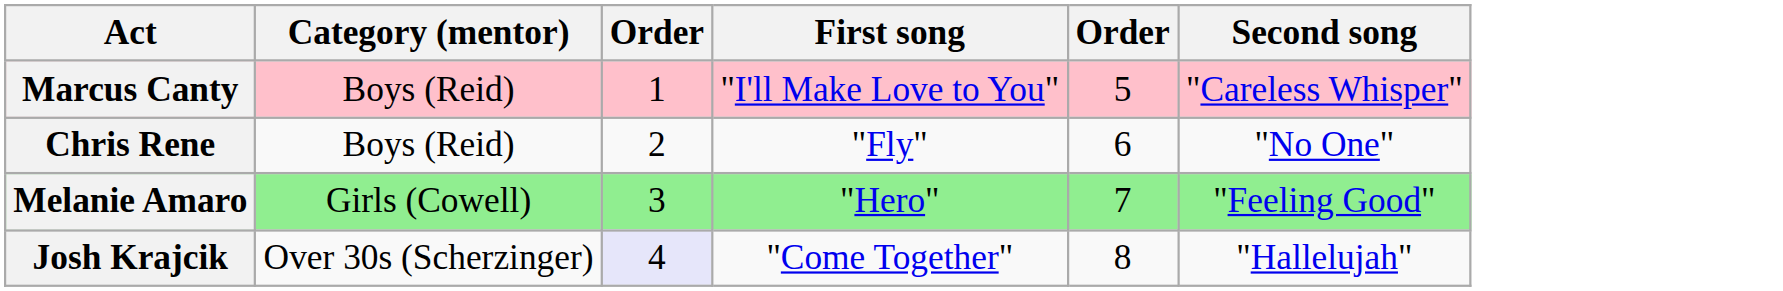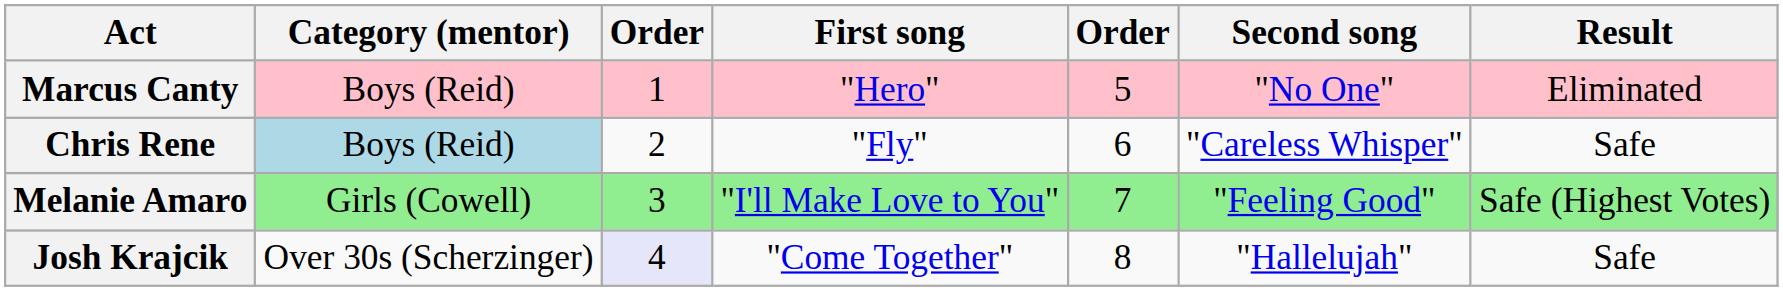+ column: Result | Eliminated | Safe | Safe (Highest Votes) | Safe
Marcus Canty | First song: "I'll Make Love to You" -> "Hero"
Marcus Canty | Second song: "Careless Whisper" -> "No One"
Chris Rene | Category (mentor): no background -> lightblue background
Chris Rene | Second song: "No One" -> "Careless Whisper"
Melanie Amaro | First song: "Hero" -> "I'll Make Love to You"
